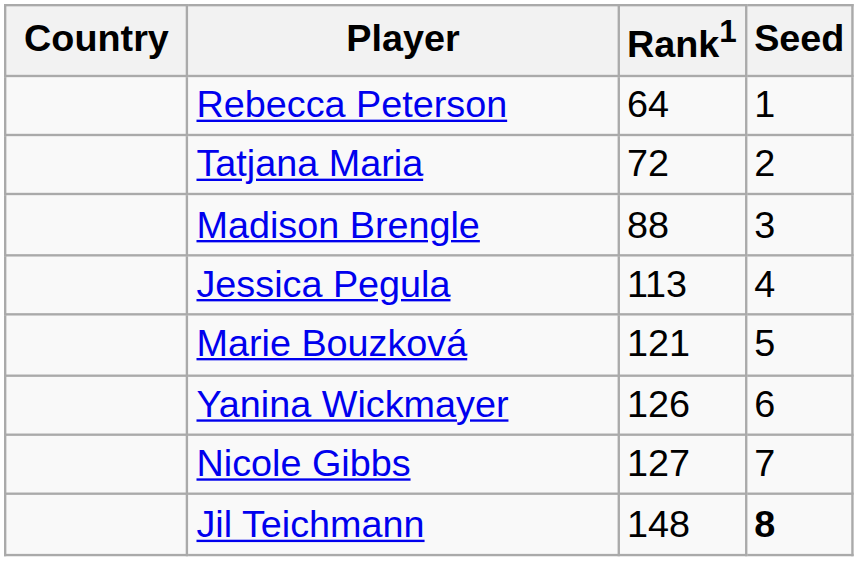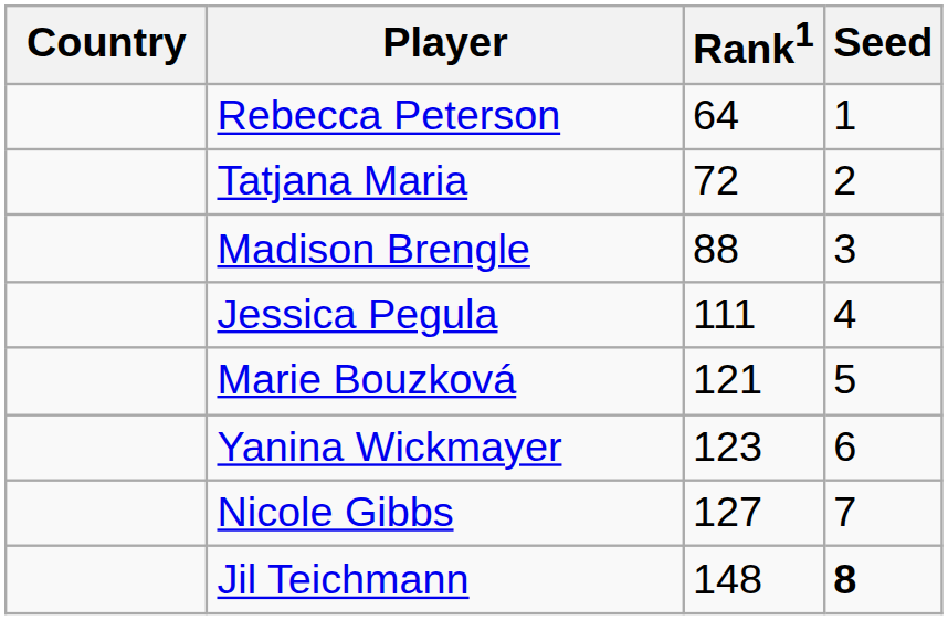Jessica Pegula | Rank1: 113 -> 111
Yanina Wickmayer | Rank1: 126 -> 123
